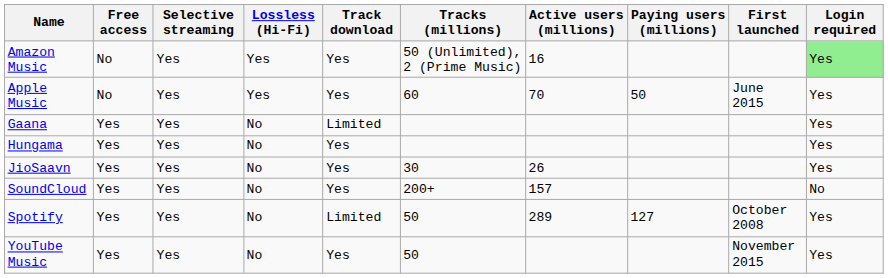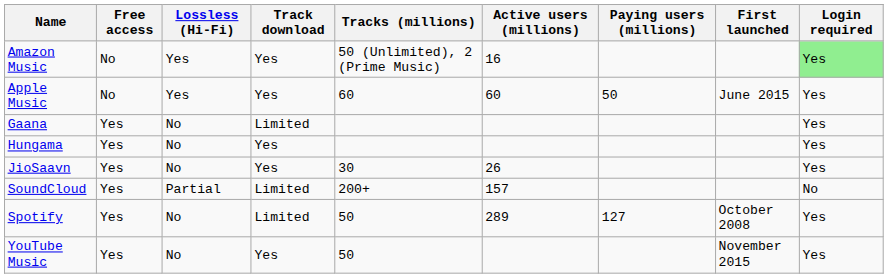- column: Selective streaming | Yes | Yes | Yes | Yes | Yes | Yes | Yes | Yes
Apple Music | Active users (millions): 70 -> 60
SoundCloud | Lossless (Hi-Fi): No -> Partial
SoundCloud | Track download: Yes -> Limited
